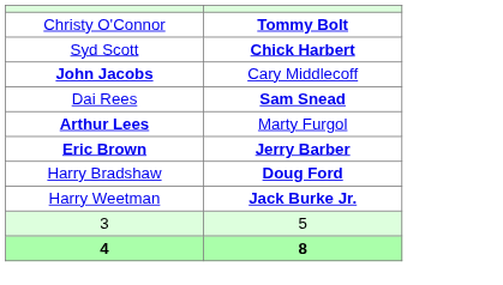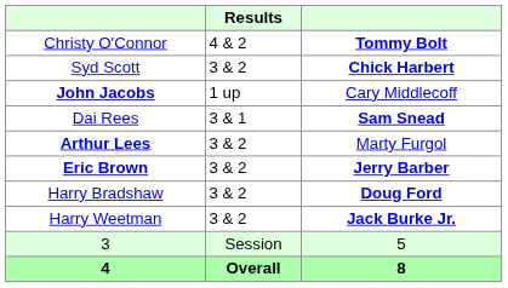+ column: Results | 4 & 2 | 3 & 2 | 1 up | 3 & 1 | 3 & 2 | 3 & 2 | 3 & 2 | 3 & 2 | Session | Overall
